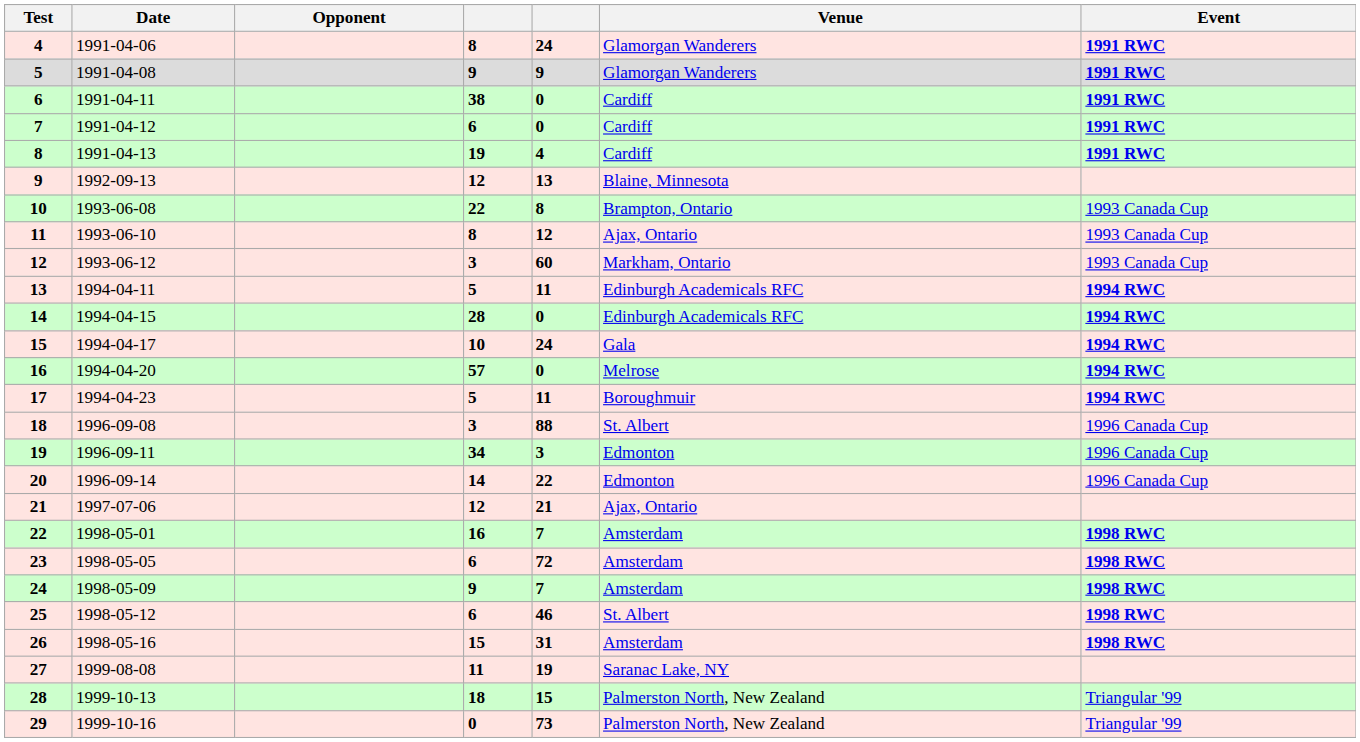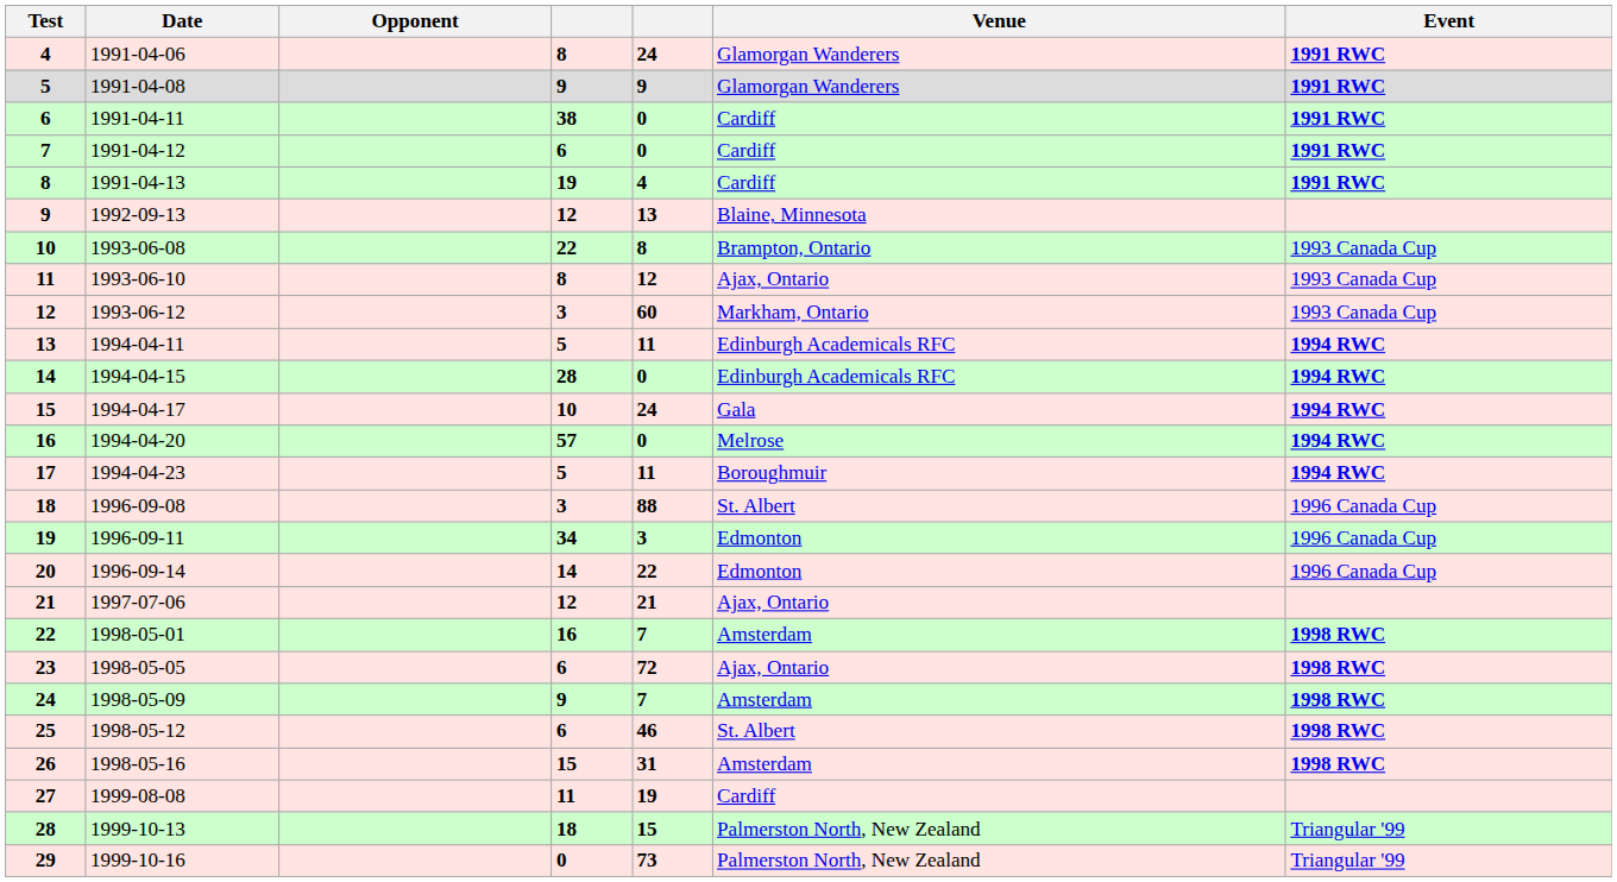23 | Venue: Amsterdam -> Ajax, Ontario
27 | Venue: Saranac Lake, NY -> Cardiff
